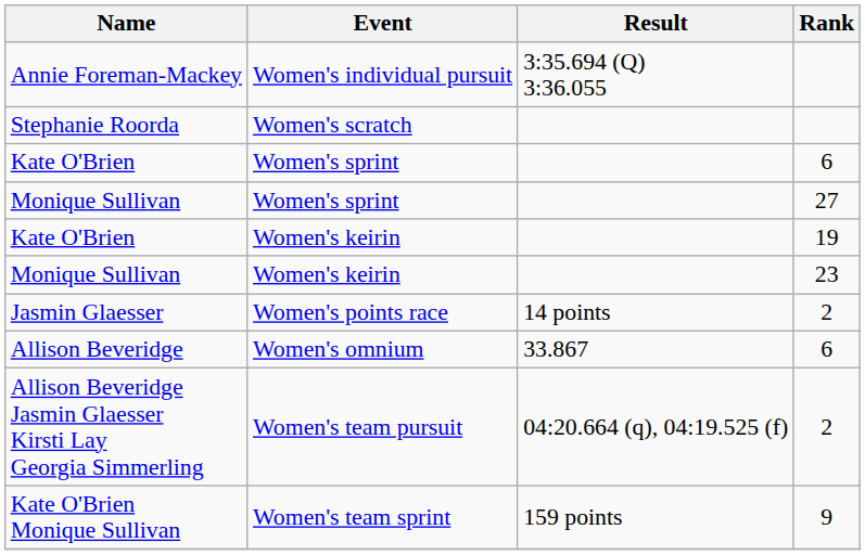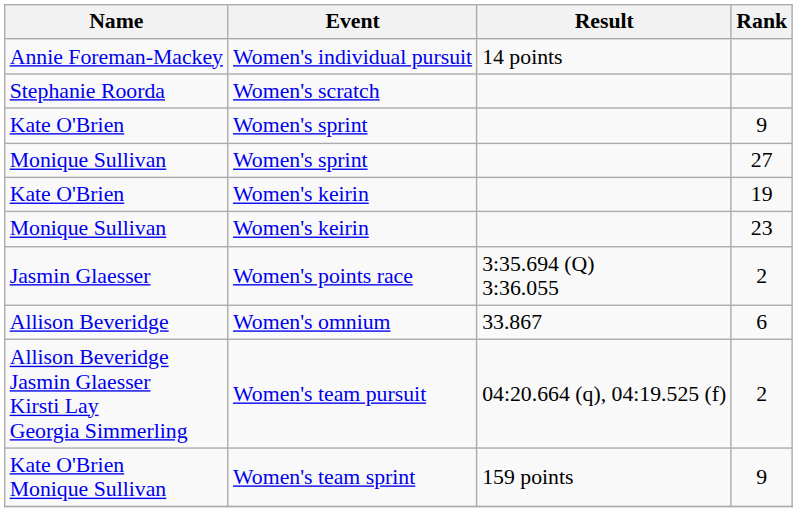Annie Foreman-Mackey | Result: 3:35.694 (Q) 3:36.055 -> 14 points
Kate O'Brien / Women's sprint | Rank: 6 -> 9
Jasmin Glaesser | Result: 14 points -> 3:35.694 (Q) 3:36.055
